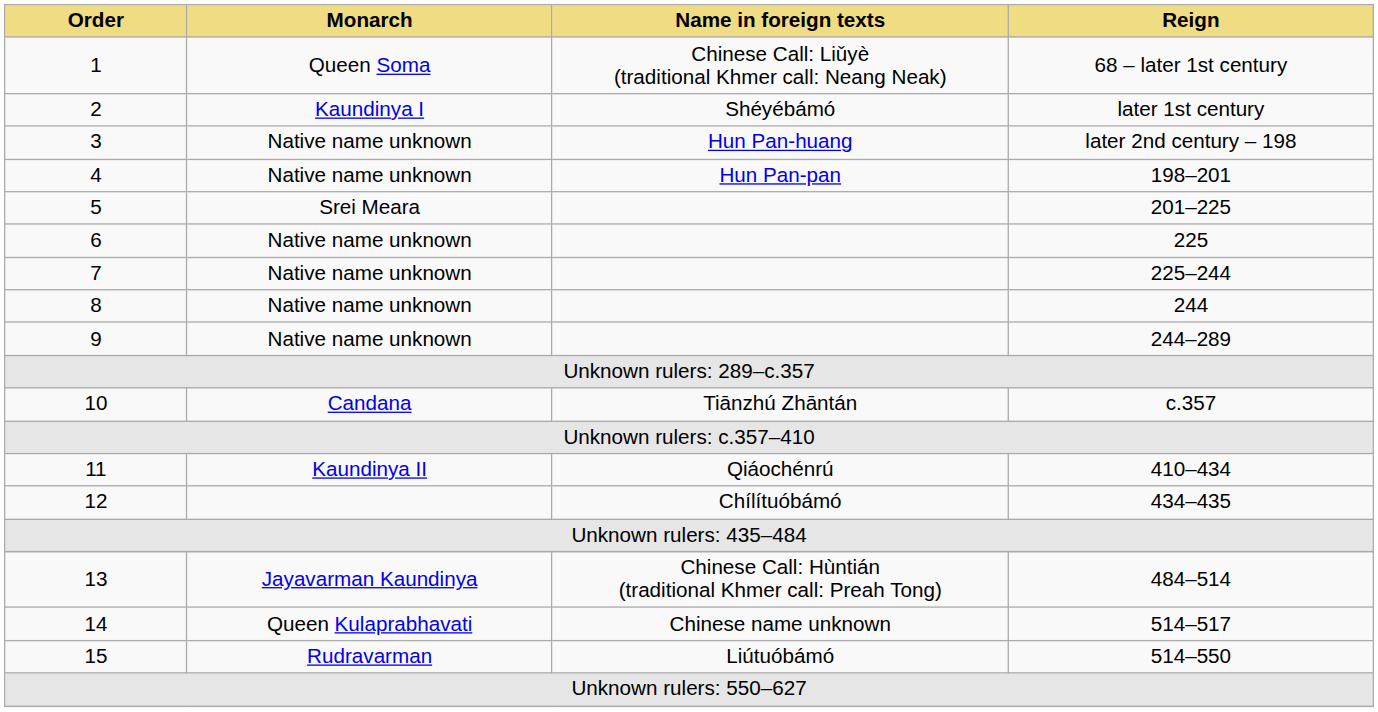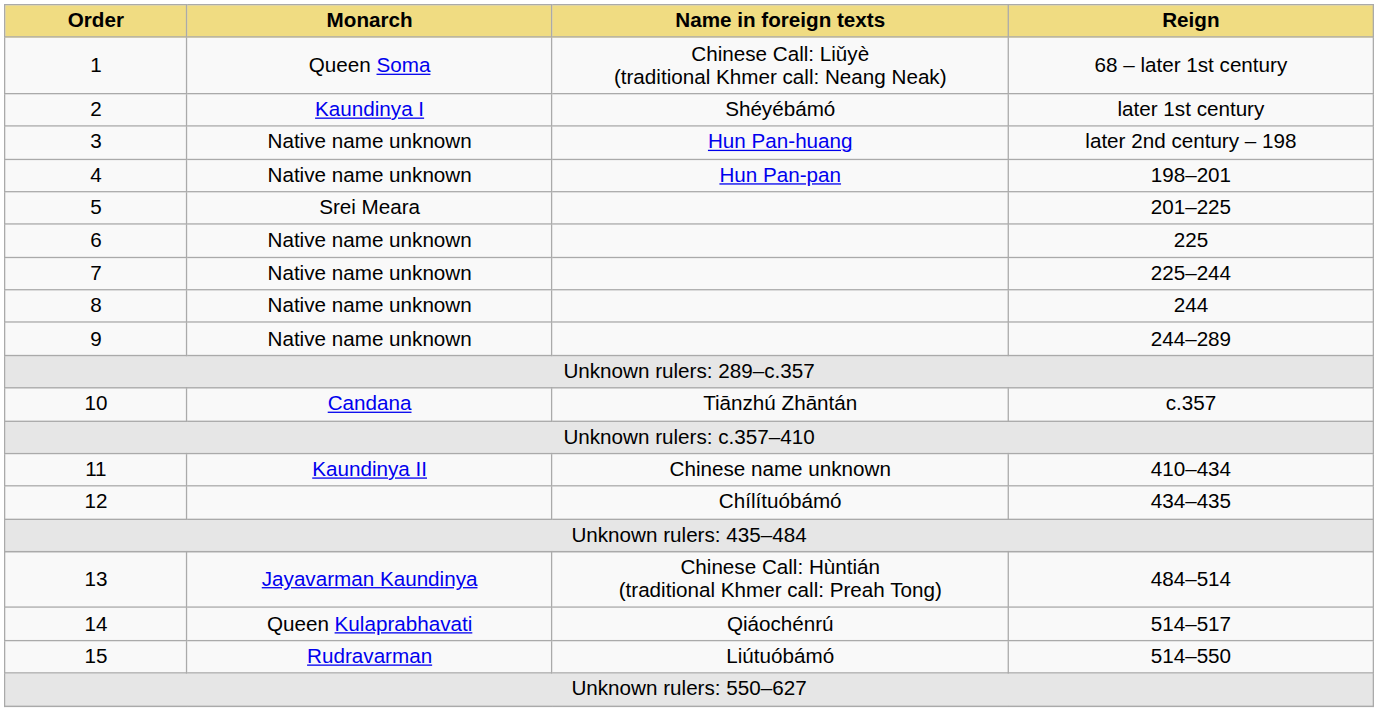11 | Name in foreign texts: Qiáochénrú -> Chinese name unknown
14 | Name in foreign texts: Chinese name unknown -> Qiáochénrú
